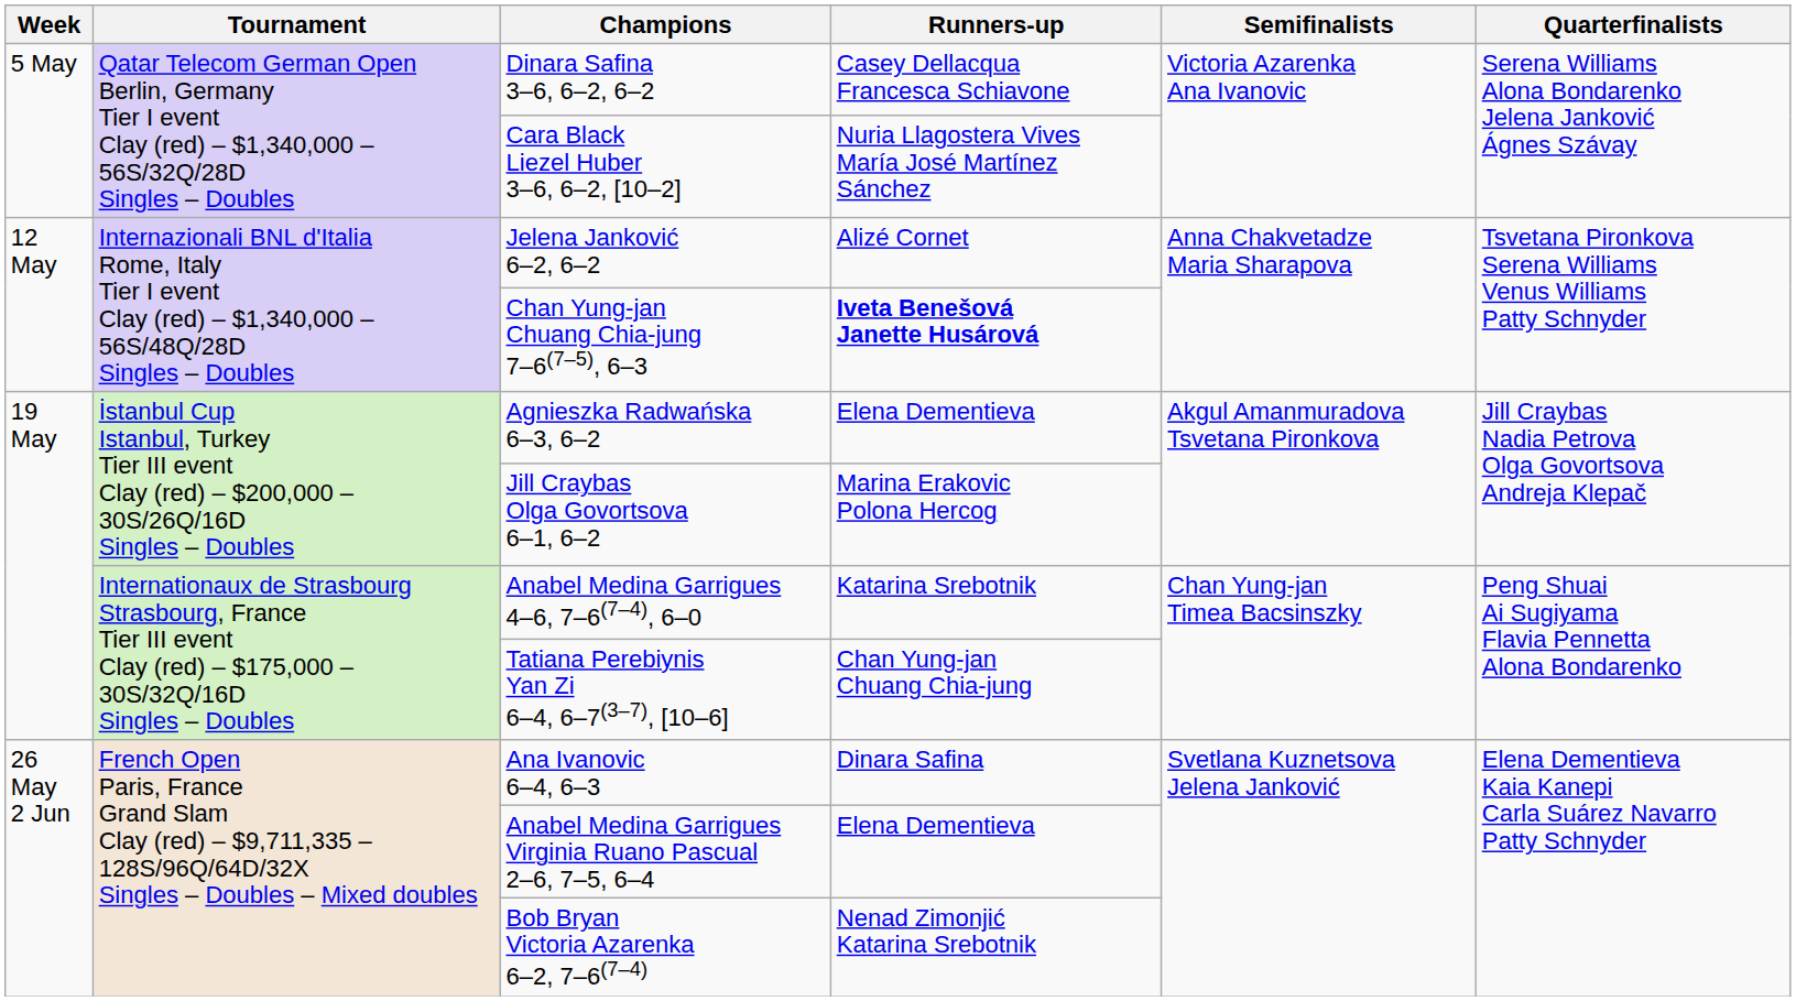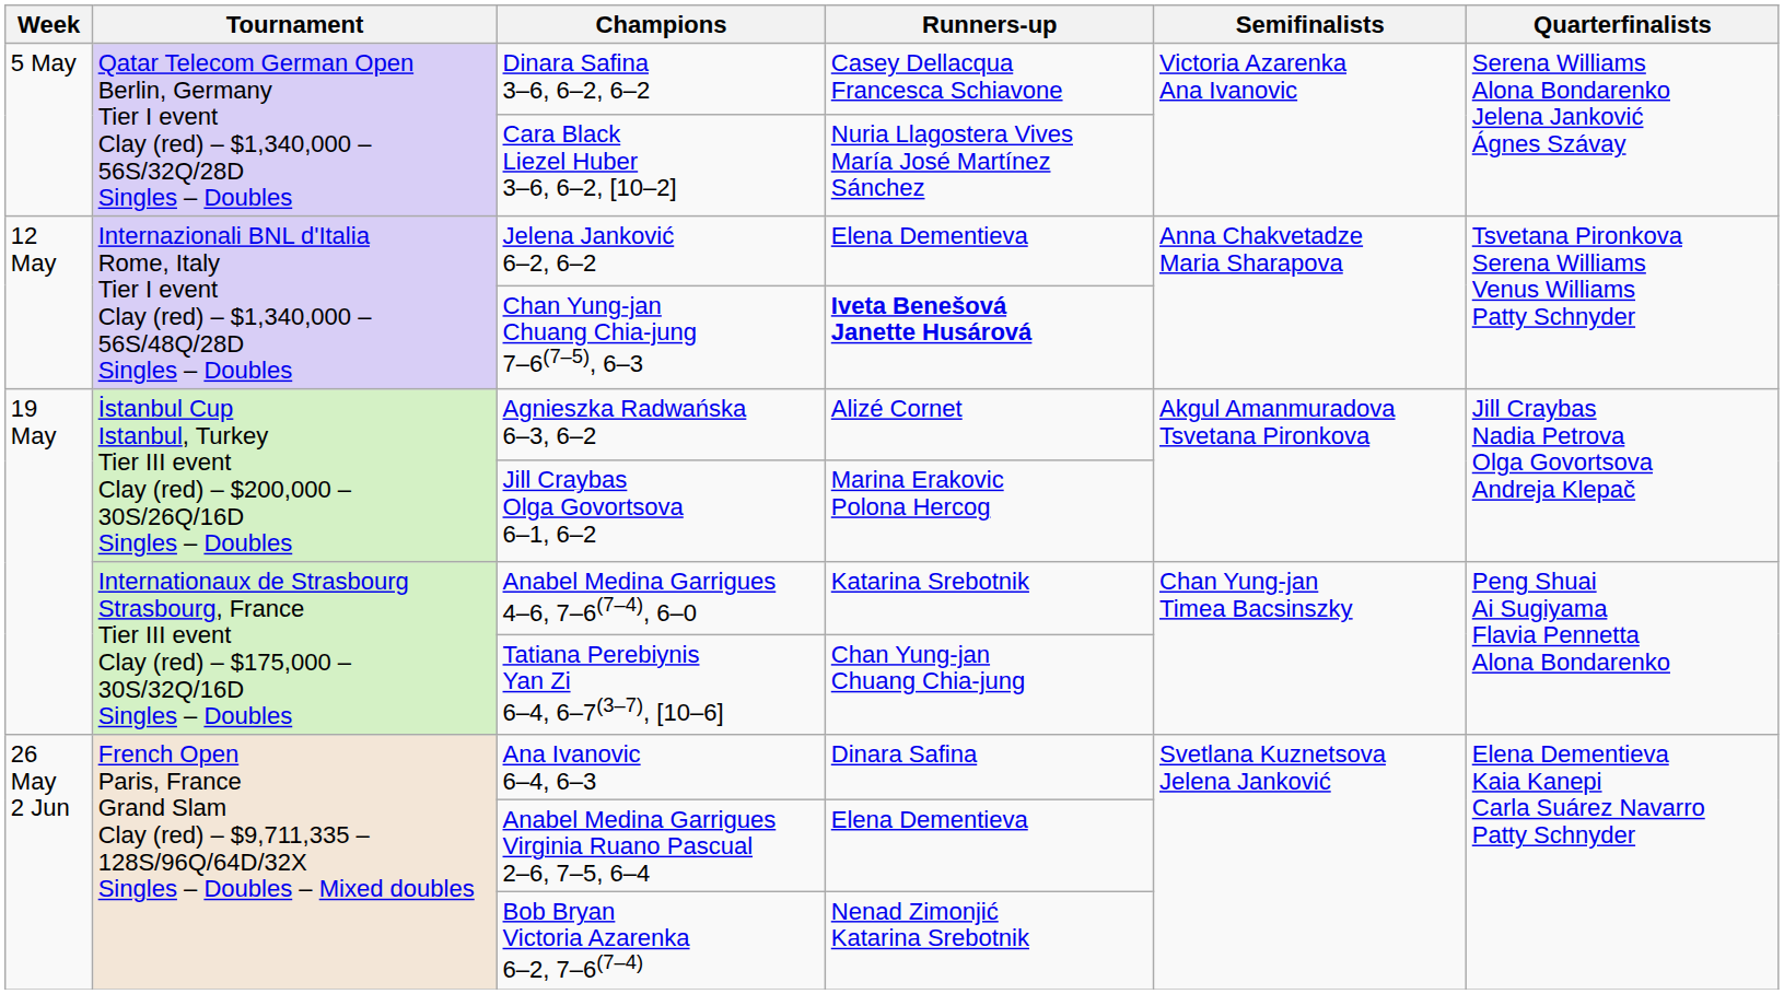Jelena Janković 6–2, 6–2 | Runners-up: Alizé Cornet -> Elena Dementieva
Agnieszka Radwańska 6–3, 6–2 | Runners-up: Elena Dementieva -> Alizé Cornet
